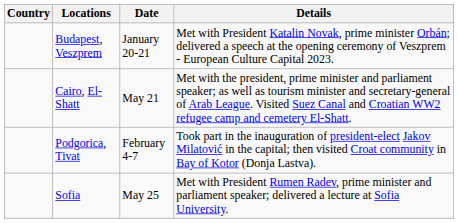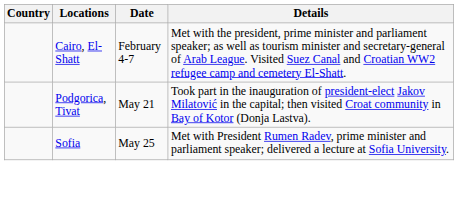- row: Budapest, Veszprem | January 20-21 | Met with President Katalin Novak, prime minister Orbán; delivered a speech at the opening ceremony of Veszprem - European Culture Capital 2023.
Cairo, El-Shatt | Date: May 21 -> February 4-7
Podgorica, Tivat | Date: February 4-7 -> May 21
